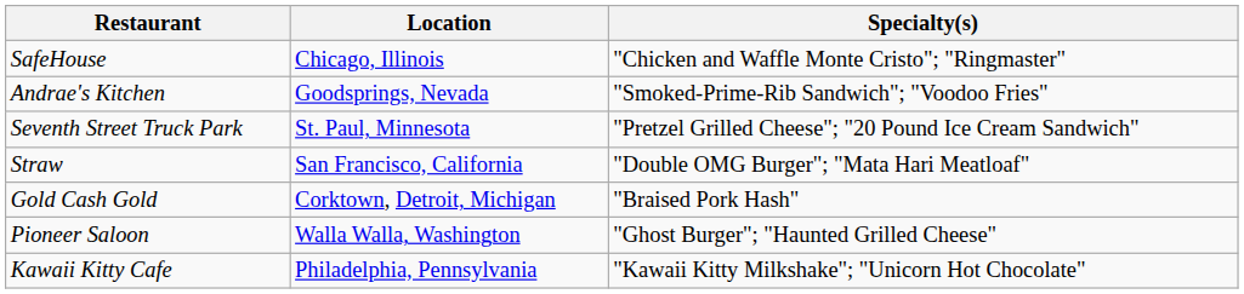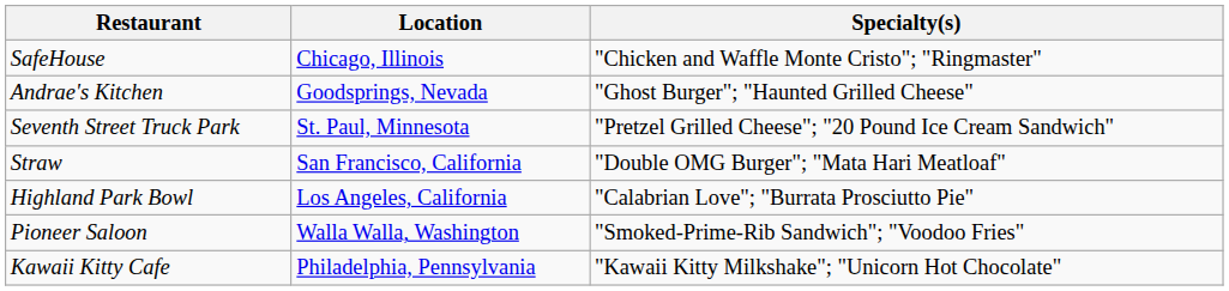Andrae's Kitchen | Specialty(s): "Smoked-Prime-Rib Sandwich"; "Voodoo Fries" -> "Ghost Burger"; "Haunted Grilled Cheese"
+ row: Highland Park Bowl | Los Angeles, California | "Calabrian Love"; "Burrata Prosciutto Pie"
- row: Gold Cash Gold | Corktown, Detroit, Michigan | "Braised Pork Hash"
Pioneer Saloon | Specialty(s): "Ghost Burger"; "Haunted Grilled Cheese" -> "Smoked-Prime-Rib Sandwich"; "Voodoo Fries"
